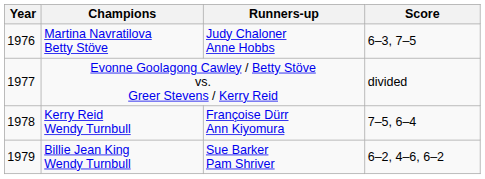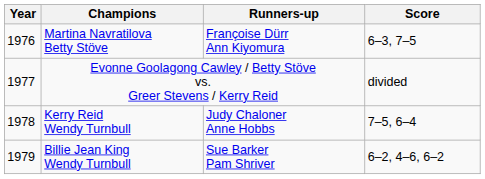Martina Navratilova Betty Stöve | Runners-up: Judy Chaloner Anne Hobbs -> Françoise Dürr Ann Kiyomura
Kerry Reid Wendy Turnbull | Runners-up: Françoise Dürr Ann Kiyomura -> Judy Chaloner Anne Hobbs
